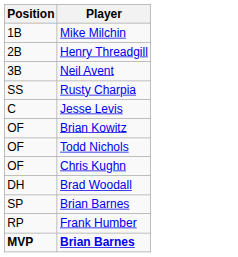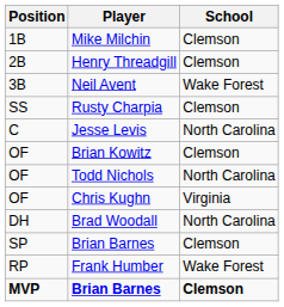+ column: School | Clemson | Clemson | Wake Forest | Clemson | North Carolina | Clemson | North Carolina | Virginia | North Carolina | Clemson | Wake Forest | Clemson
